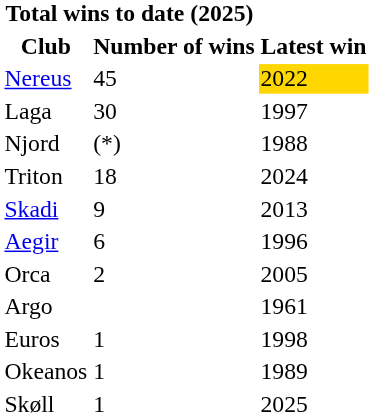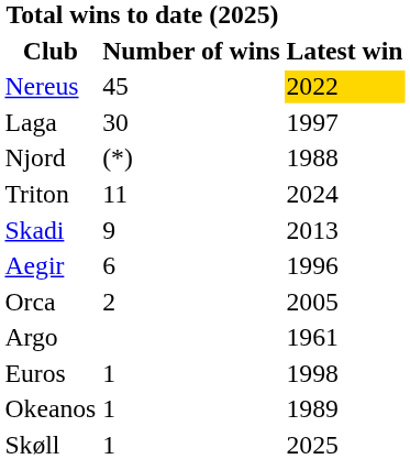Triton | Total wins to date (2025) / Number of wins: 18 -> 11
